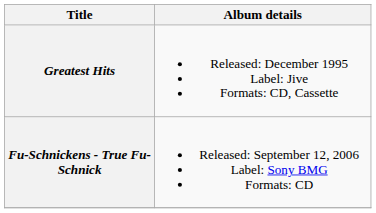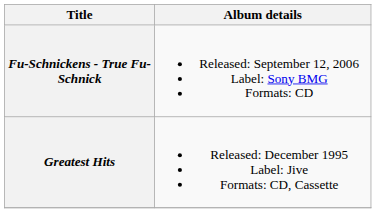rows swapped: Greatest Hits <-> Fu-Schnickens - True Fu-Schnick
